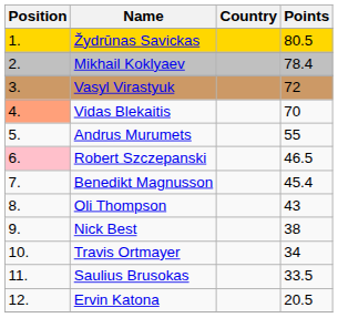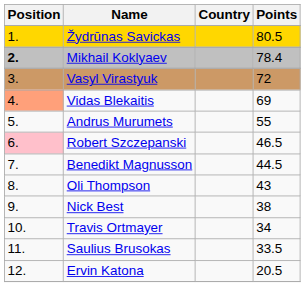Mikhail Koklyaev | Position: normal -> bold
Vidas Blekaitis | Points: 70 -> 69
Benedikt Magnusson | Points: 45.4 -> 44.5
